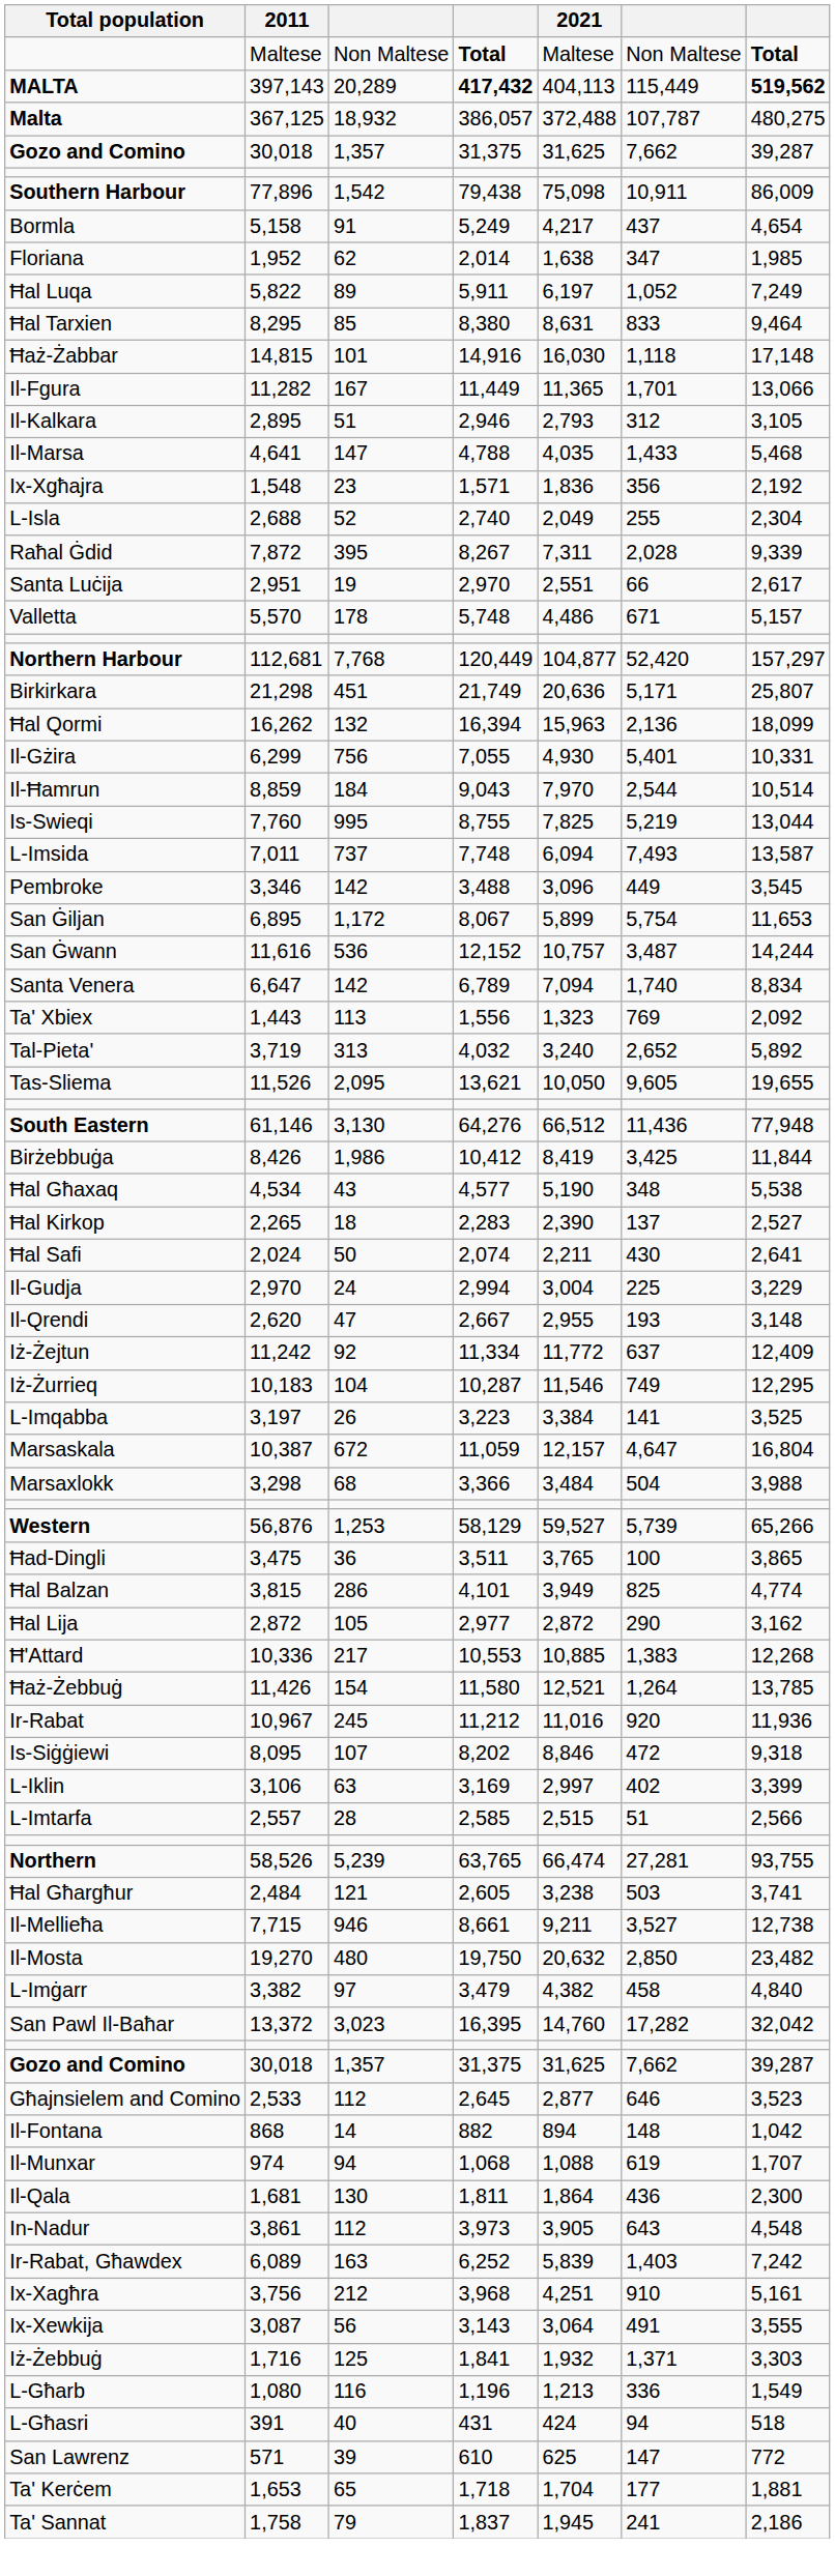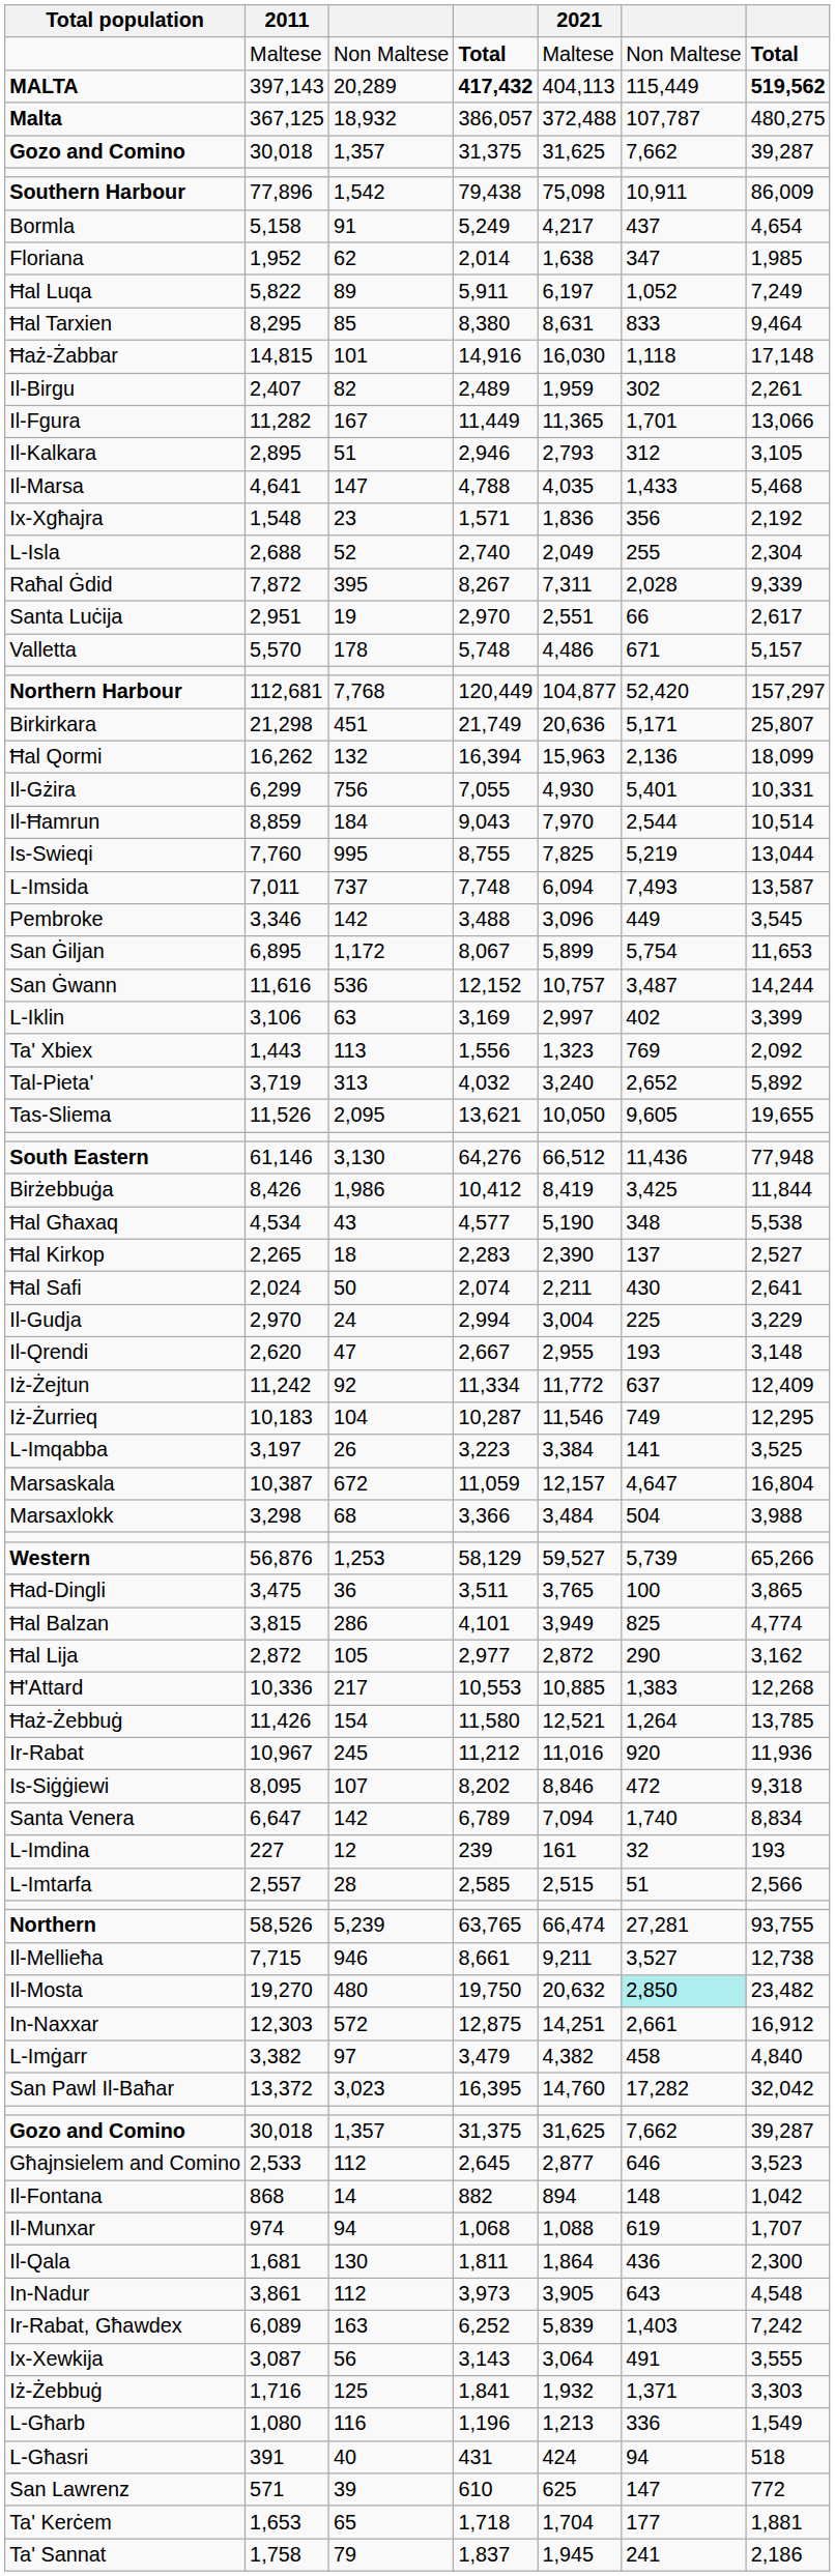+ row: Il-Birgu | 2,407 | 82 | 2,489 | 1,959 | 302 | 2,261
rows swapped: Santa Venera <-> L-Iklin
+ row: L-Imdina | 227 | 12 | 239 | 161 | 32 | 193
- row: Ħal Għargħur | 2,484 | 121 | 2,605 | 3,238 | 503 | 3,741
Il-Mosta | column 6: no background -> paleturquoise background
+ row: In-Naxxar | 12,303 | 572 | 12,875 | 14,251 | 2,661 | 16,912
- row: Ix-Xagħra | 3,756 | 212 | 3,968 | 4,251 | 910 | 5,161
